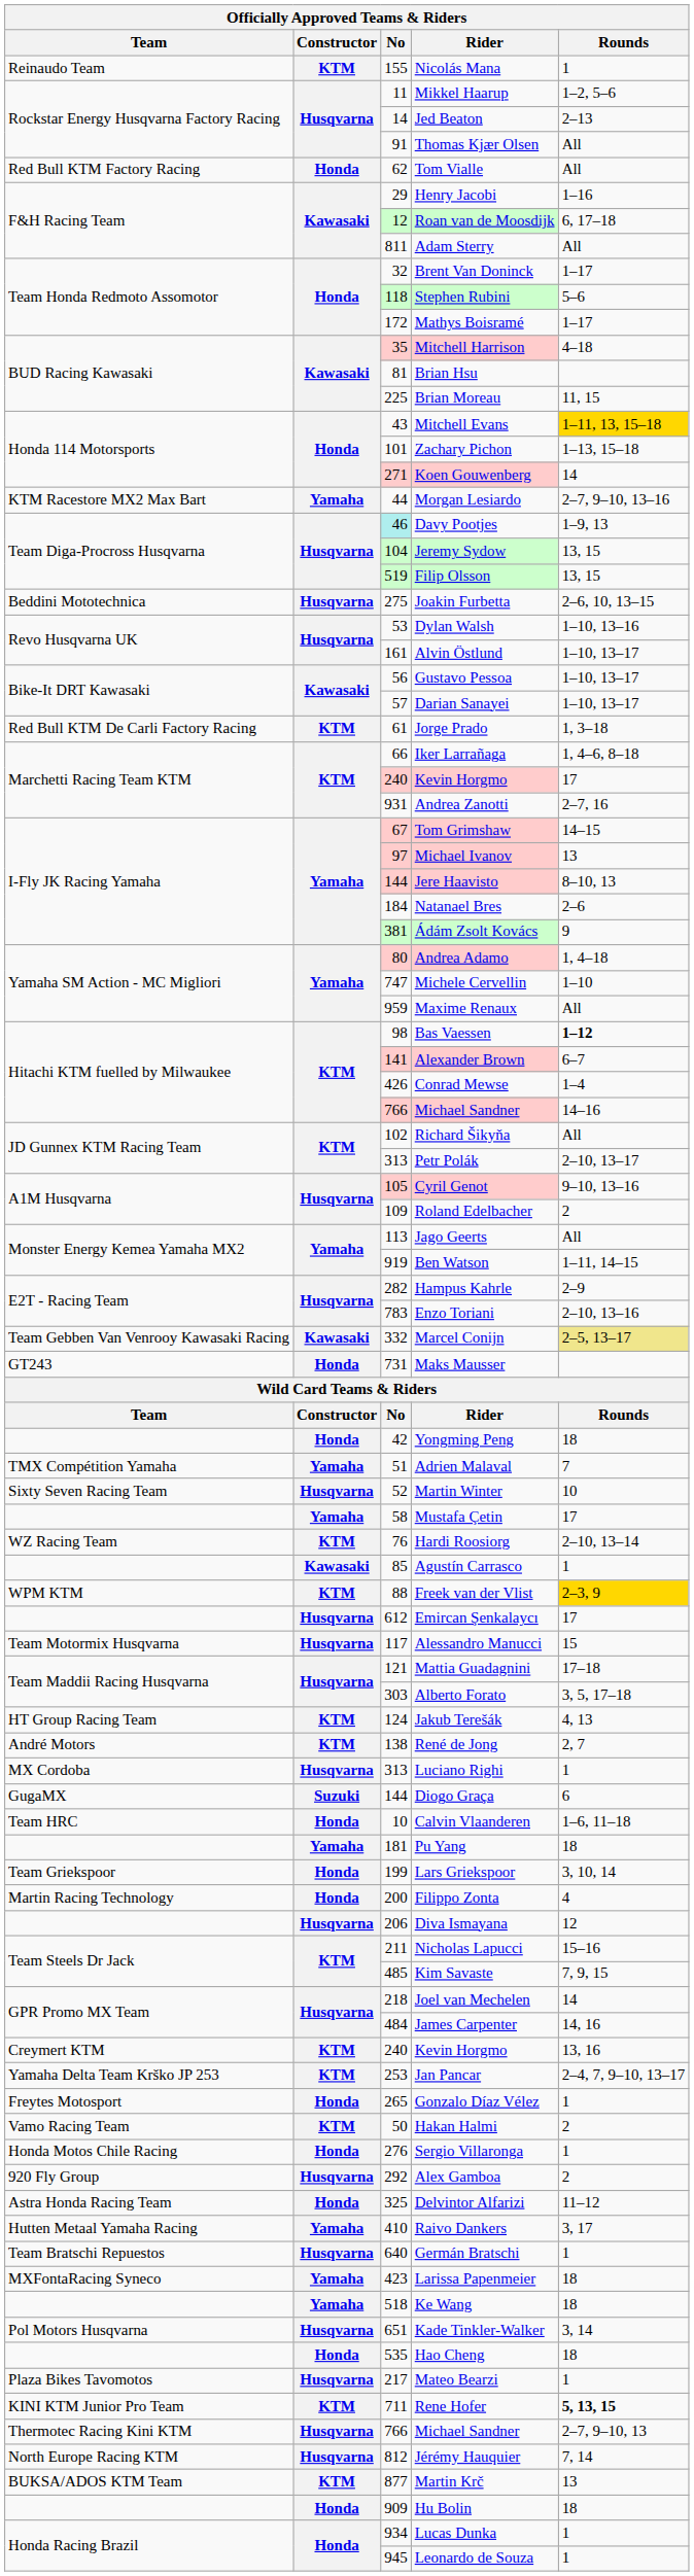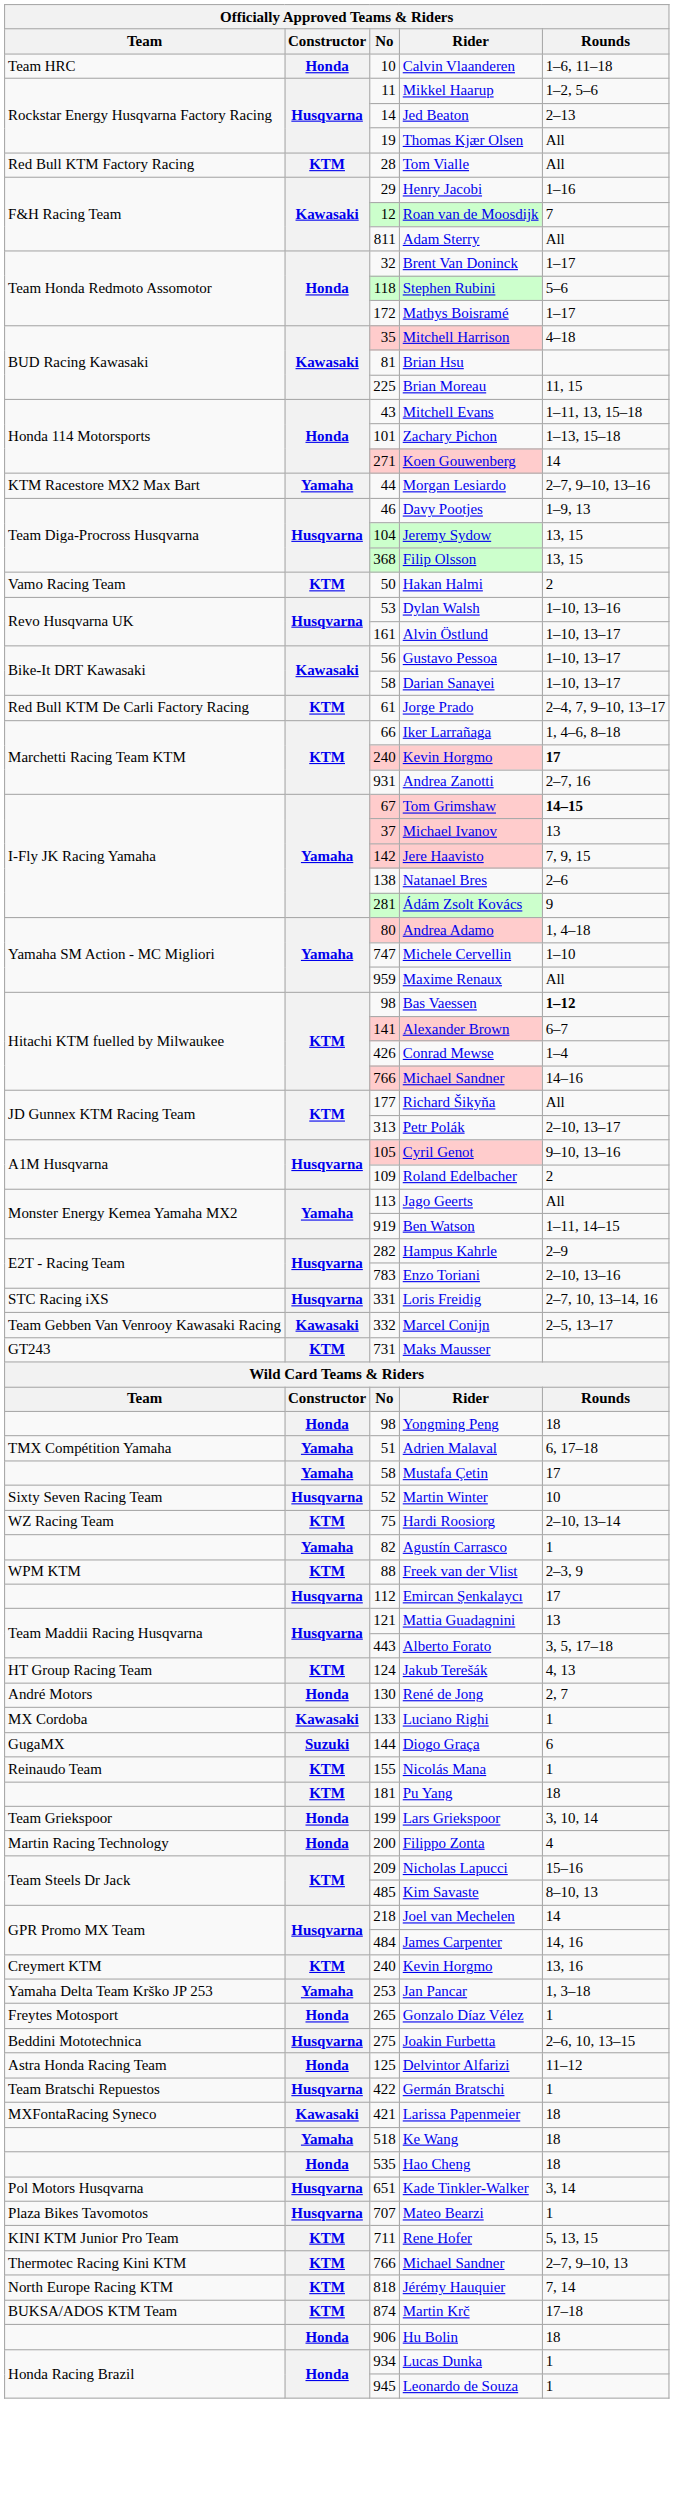rows swapped: Calvin Vlaanderen <-> Nicolás Mana
Thomas Kjær Olsen | No: 91 -> 19
Tom Vialle | Constructor: Honda -> KTM
Tom Vialle | No: 62 -> 28
Roan van de Moosdijk | Rounds: 6, 17–18 -> 7
Mitchell Evans | Rounds: gold background -> no background
Davy Pootjes | No: paleturquoise background -> no background
Filip Olsson | No: 519 -> 368
rows swapped: Hakan Halmi <-> Joakin Furbetta
Darian Sanayei | No: 57 -> 58
Jorge Prado | Rounds: 1, 3–18 -> 2–4, 7, 9–10, 13–17
Marchetti Racing Team KTM / Kevin Horgmo | Rounds: normal -> bold
Tom Grimshaw | Rounds: normal -> bold
Michael Ivanov | No: 97 -> 37
Jere Haavisto | No: 144 -> 142
Jere Haavisto | Rounds: 8–10, 13 -> 7, 9, 15
Natanael Bres | No: 184 -> 138
Ádám Zsolt Kovács | No: 381 -> 281
Richard Šikyňa | No: 102 -> 177
+ row: STC Racing iXS | Husqvarna | 331 | Loris Freidig | 2–7, 10, 13–14, 16
Marcel Conijn | Rounds: khaki background -> no background
Maks Mausser | Constructor: Honda -> KTM
Yongming Peng | No: 42 -> 98
Adrien Malaval | Rounds: 7 -> 6, 17–18
rows swapped: Martin Winter <-> Mustafa Çetin
Hardi Roosiorg | No: 76 -> 75
Agustín Carrasco | Constructor: Kawasaki -> Yamaha
Agustín Carrasco | No: 85 -> 82
Freek van der Vlist | Rounds: gold background -> no background
Emircan Şenkalaycı | No: 612 -> 112
- row: Team Motormix Husqvarna | Husqvarna | 117 | Alessandro Manucci | 15
Mattia Guadagnini | Rounds: 17–18 -> 13
Alberto Forato | No: 303 -> 443
René de Jong | Constructor: KTM -> Honda
René de Jong | No: 138 -> 130
Luciano Righi | Constructor: Husqvarna -> Kawasaki
Luciano Righi | No: 313 -> 133
Pu Yang | Constructor: Yamaha -> KTM
- row: Husqvarna | 206 | Diva Ismayana | 12
Nicholas Lapucci | No: 211 -> 209
Kim Savaste | Rounds: 7, 9, 15 -> 8–10, 13
Jan Pancar | Constructor: KTM -> Yamaha
Jan Pancar | Rounds: 2–4, 7, 9–10, 13–17 -> 1, 3–18
- row: Honda Motos Chile Racing | Honda | 276 | Sergio Villaronga | 1
- row: 920 Fly Group | Husqvarna | 292 | Alex Gamboa | 2
Delvintor Alfarizi | No: 325 -> 125
- row: Hutten Metaal Yamaha Racing | Yamaha | 410 | Raivo Dankers | 3, 17
Germán Bratschi | No: 640 -> 422
Larissa Papenmeier | Constructor: Yamaha -> Kawasaki
Larissa Papenmeier | No: 423 -> 421
rows swapped: Hao Cheng <-> Kade Tinkler-Walker
Mateo Bearzi | No: 217 -> 707
Rene Hofer | Rounds: bold -> normal
Thermotec Racing Kini KTM / Michael Sandner | Constructor: Husqvarna -> KTM
Jérémy Hauquier | Constructor: Husqvarna -> KTM
Jérémy Hauquier | No: 812 -> 818
Martin Krč | No: 877 -> 874
Martin Krč | Rounds: 13 -> 17–18
Hu Bolin | No: 909 -> 906
